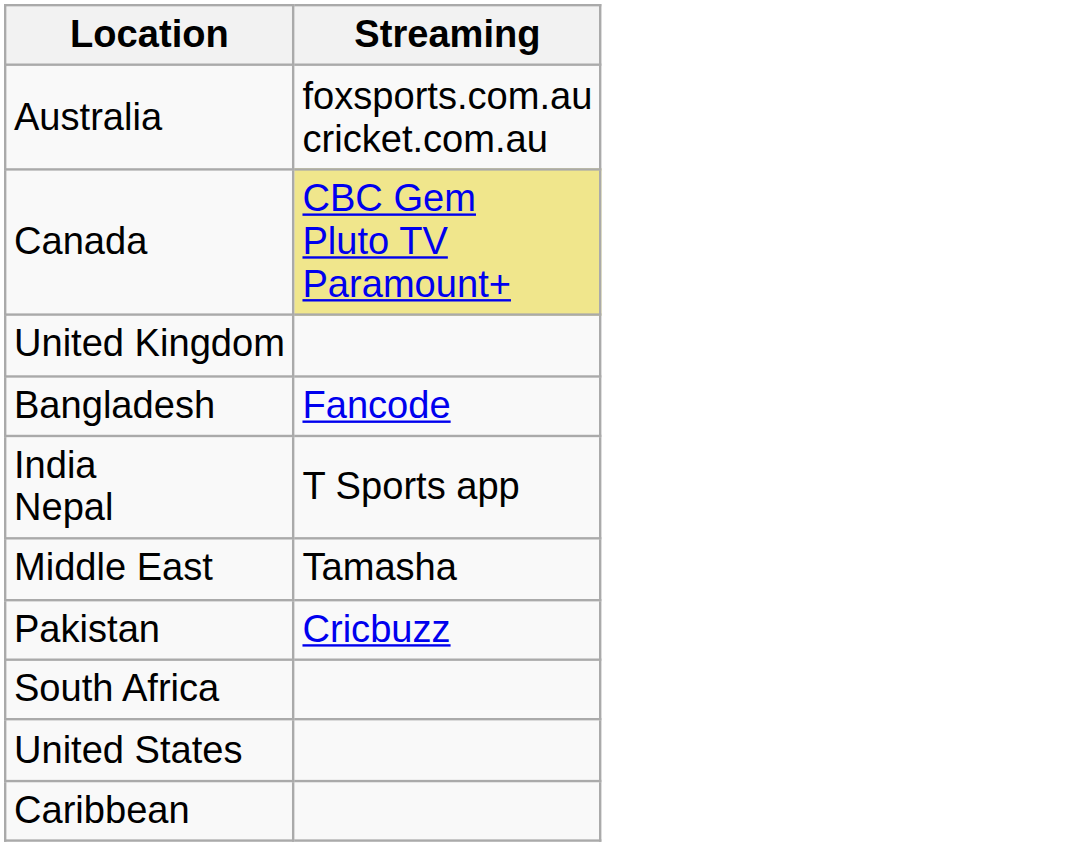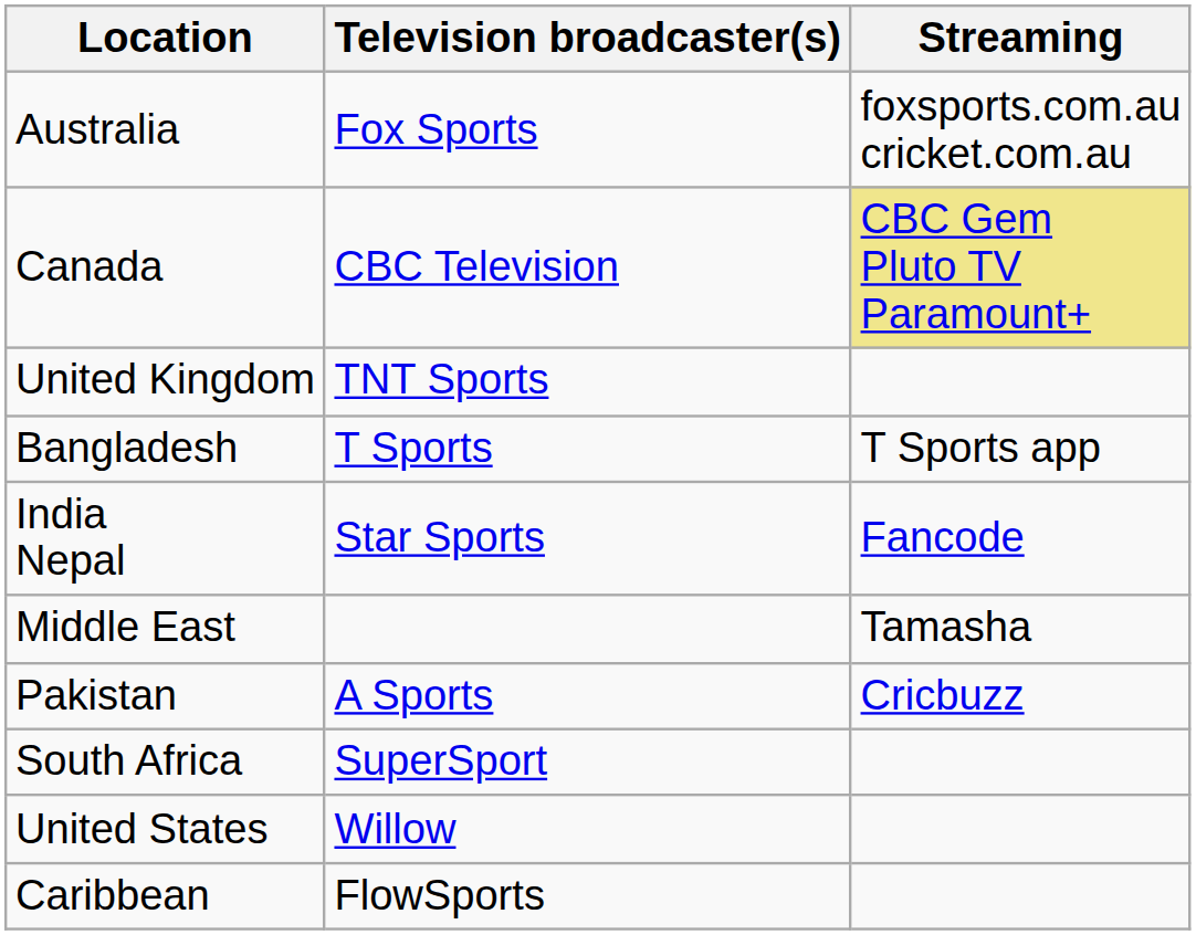+ column: Television broadcaster(s) | Fox Sports | CBC Television | TNT Sports | T Sports | Star Sports | A Sports | SuperSport | Willow | FlowSports
Bangladesh | Streaming: Fancode -> T Sports app
India Nepal | Streaming: T Sports app -> Fancode
